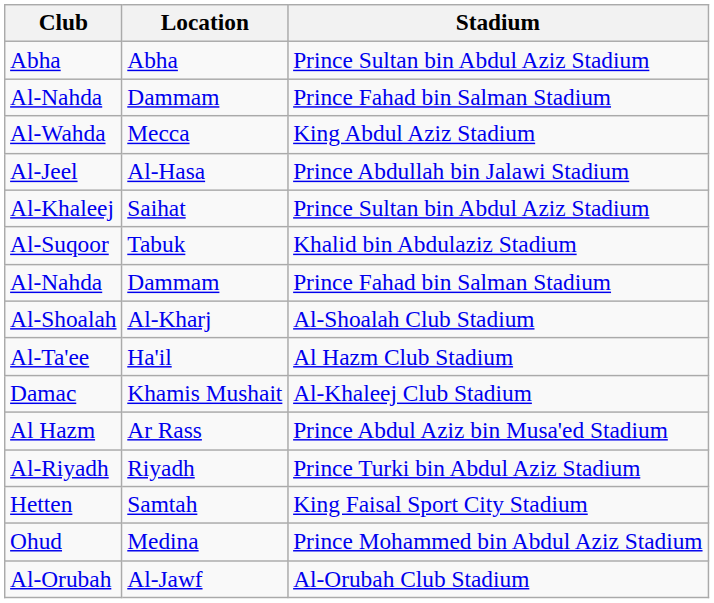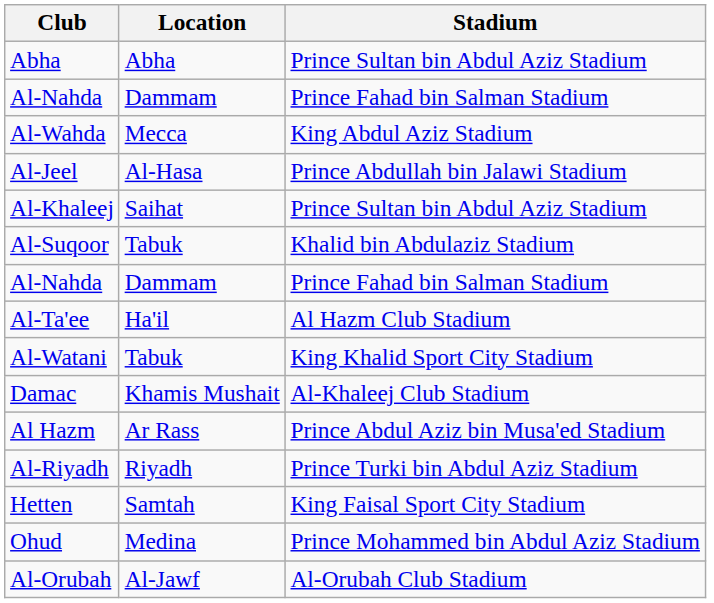- row: Al-Shoalah | Al-Kharj | Al-Shoalah Club Stadium
+ row: Al-Watani | Tabuk | King Khalid Sport City Stadium
